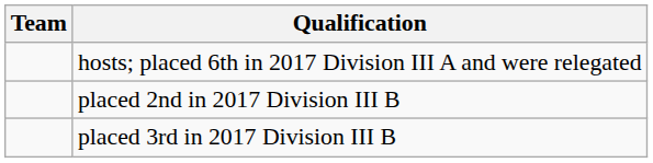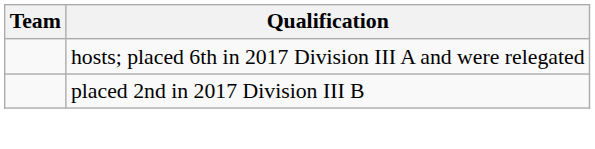- row: placed 3rd in 2017 Division III B
